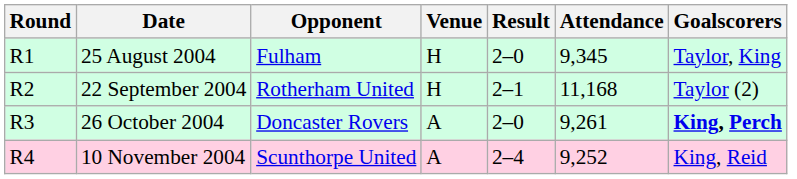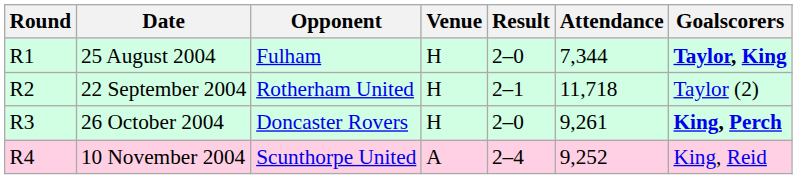25 August 2004 | Attendance: 9,345 -> 7,344
25 August 2004 | Goalscorers: normal -> bold
22 September 2004 | Attendance: 11,168 -> 11,718
26 October 2004 | Venue: A -> H
